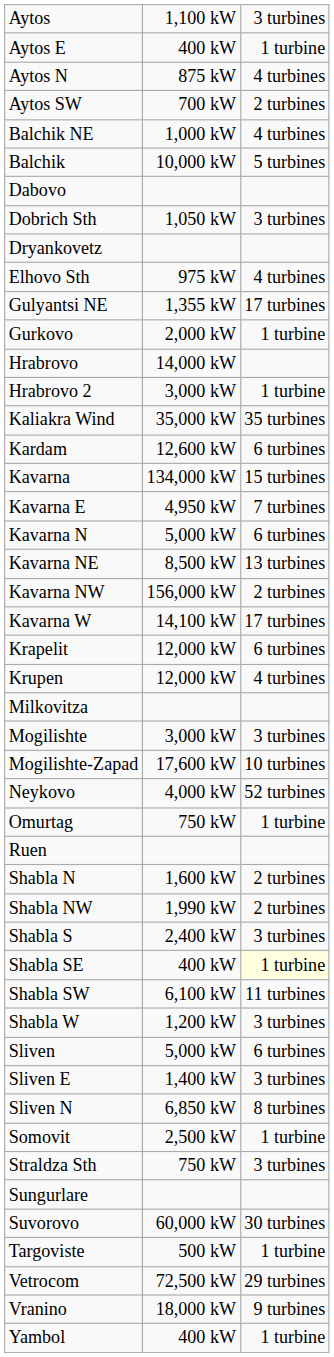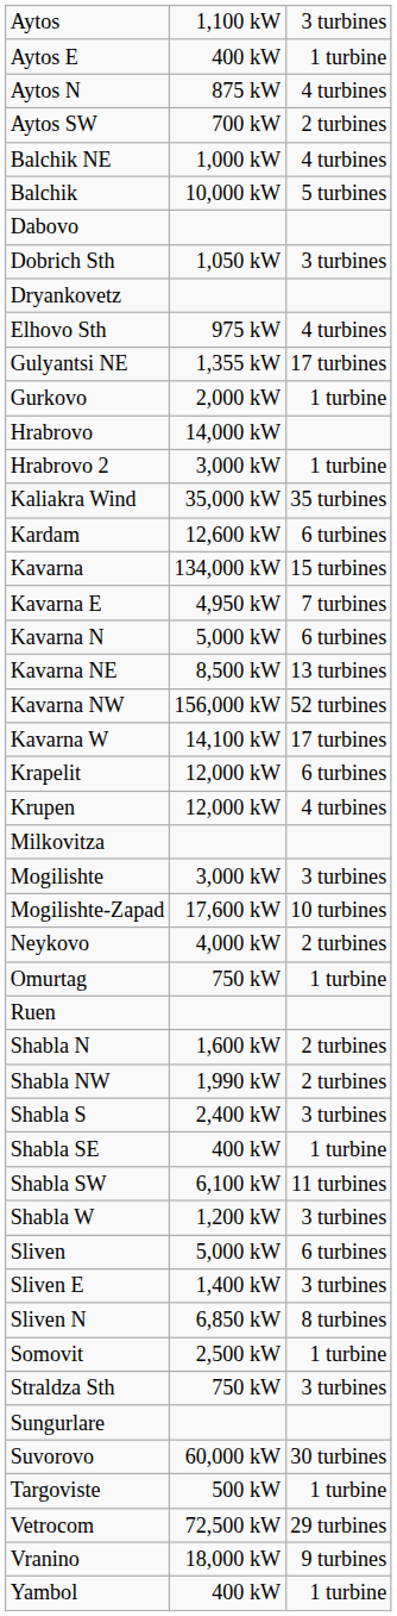Kavarna NW | column 3: 2 turbines -> 52 turbines
Neykovo | column 3: 52 turbines -> 2 turbines
Shabla SE | column 3: lightyellow background -> no background
